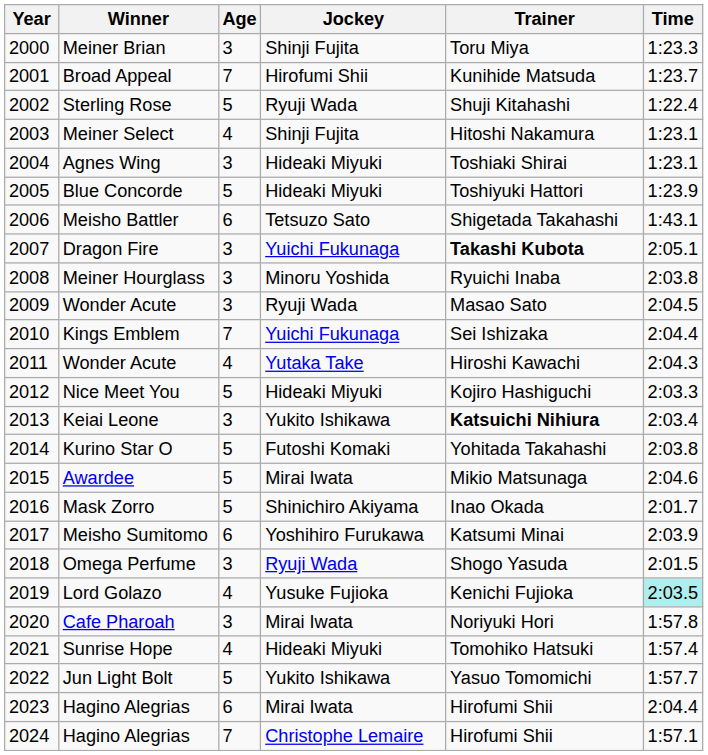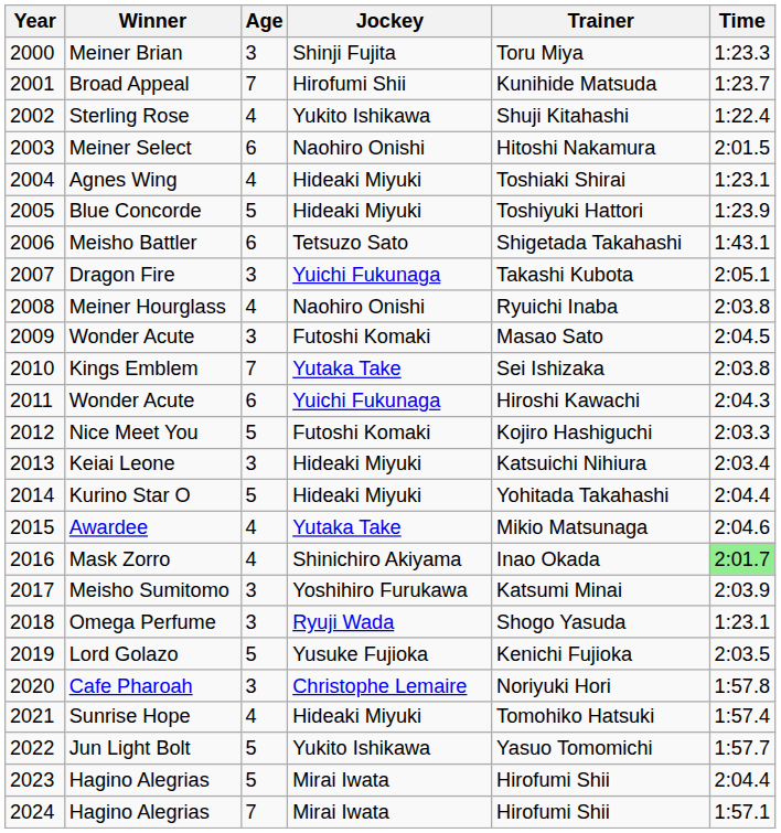Sterling Rose | Age: 5 -> 4
Sterling Rose | Jockey: Ryuji Wada -> Yukito Ishikawa
Meiner Select | Age: 4 -> 6
Meiner Select | Jockey: Shinji Fujita -> Naohiro Onishi
Meiner Select | Time: 1:23.1 -> 2:01.5
Agnes Wing | Age: 3 -> 4
Dragon Fire | Trainer: bold -> normal
Meiner Hourglass | Age: 3 -> 4
Meiner Hourglass | Jockey: Minoru Yoshida -> Naohiro Onishi
2009 / Wonder Acute | Jockey: Ryuji Wada -> Futoshi Komaki
Kings Emblem | Jockey: Yuichi Fukunaga -> Yutaka Take
Kings Emblem | Time: 2:04.4 -> 2:03.8
2011 / Wonder Acute | Age: 4 -> 6
2011 / Wonder Acute | Jockey: Yutaka Take -> Yuichi Fukunaga
Nice Meet You | Jockey: Hideaki Miyuki -> Futoshi Komaki
Keiai Leone | Jockey: Yukito Ishikawa -> Hideaki Miyuki
Keiai Leone | Trainer: bold -> normal
Kurino Star O | Jockey: Futoshi Komaki -> Hideaki Miyuki
Kurino Star O | Time: 2:03.8 -> 2:04.4
Awardee | Age: 5 -> 4
Awardee | Jockey: Mirai Iwata -> Yutaka Take
Mask Zorro | Age: 5 -> 4
Mask Zorro | Time: no background -> lightgreen background
Meisho Sumitomo | Age: 6 -> 3
Omega Perfume | Time: 2:01.5 -> 1:23.1
Lord Golazo | Age: 4 -> 5
Lord Golazo | Time: paleturquoise background -> no background
Cafe Pharoah | Jockey: Mirai Iwata -> Christophe Lemaire
2023 / Hagino Alegrias | Age: 6 -> 5
2024 / Hagino Alegrias | Jockey: Christophe Lemaire -> Mirai Iwata
